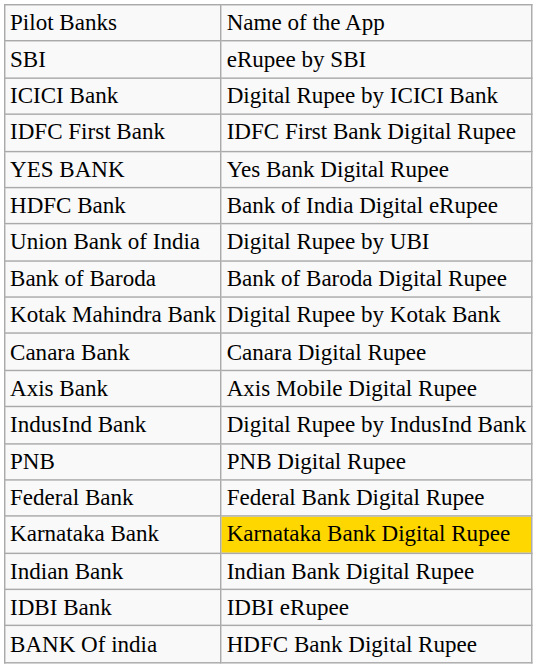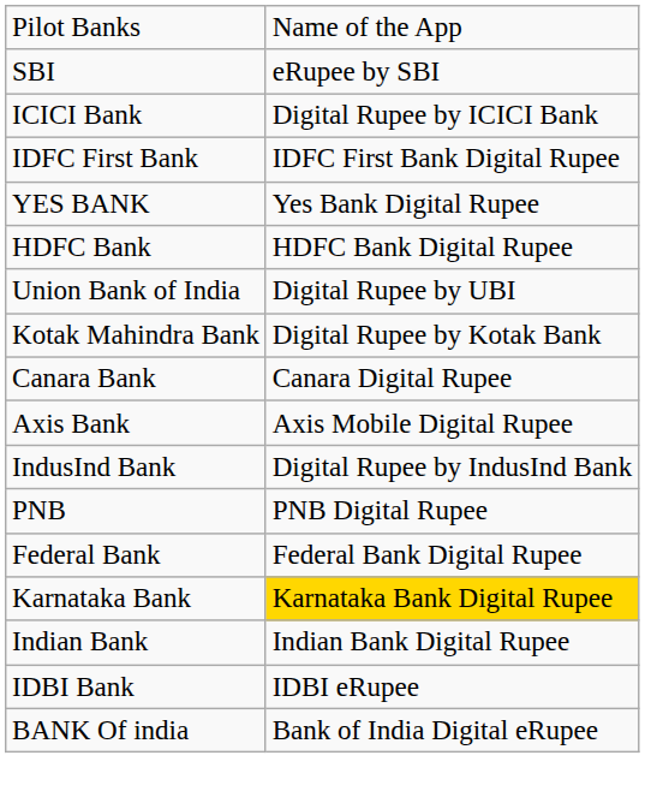HDFC Bank | column 2: Bank of India Digital eRupee -> HDFC Bank Digital Rupee
- row: Bank of Baroda | Bank of Baroda Digital Rupee
BANK Of india | column 2: HDFC Bank Digital Rupee -> Bank of India Digital eRupee
